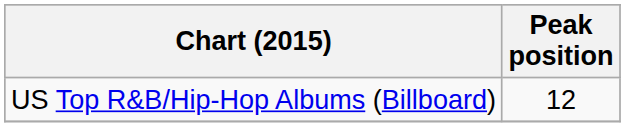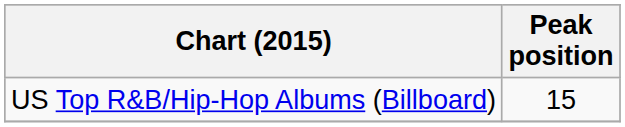US Top R&B/Hip-Hop Albums (Billboard) | Peak position: 12 -> 15
